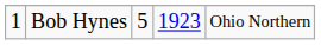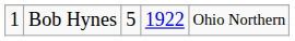Bob Hynes | column 4: 1923 -> 1922
